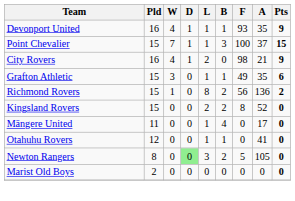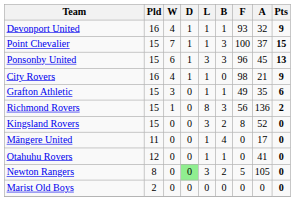Devonport United | A: 35 -> 32
+ row: Ponsonby United | 15 | 6 | 1 | 3 | 3 | 96 | 45 | 13
City Rovers | L: 2 -> 1
Richmond Rovers | B: 2 -> 3
Kingsland Rovers | L: 2 -> 3
